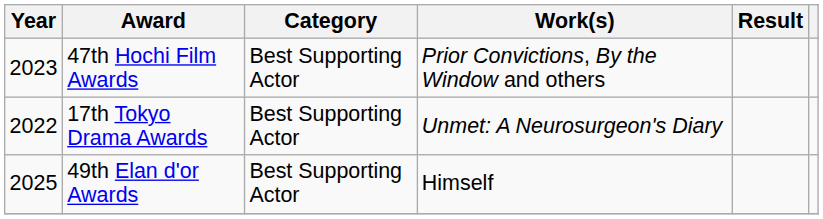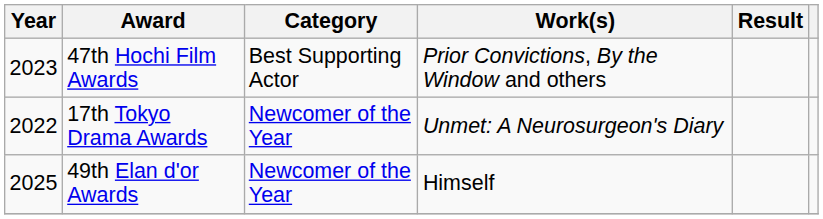17th Tokyo Drama Awards | Category: Best Supporting Actor -> Newcomer of the Year
49th Elan d'or Awards | Category: Best Supporting Actor -> Newcomer of the Year
